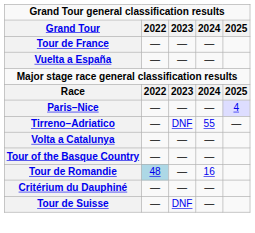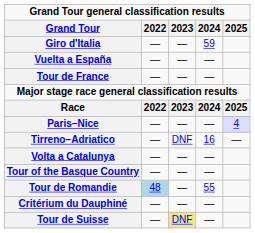+ row: Giro d'Italia | — | — | 59
rows swapped: Tour de France <-> Vuelta a España
Tirreno–Adriatico | 2024: 55 -> 16
Tour de Romandie | 2024: 16 -> 55
Tour de Suisse | 2023: no background -> khaki background
